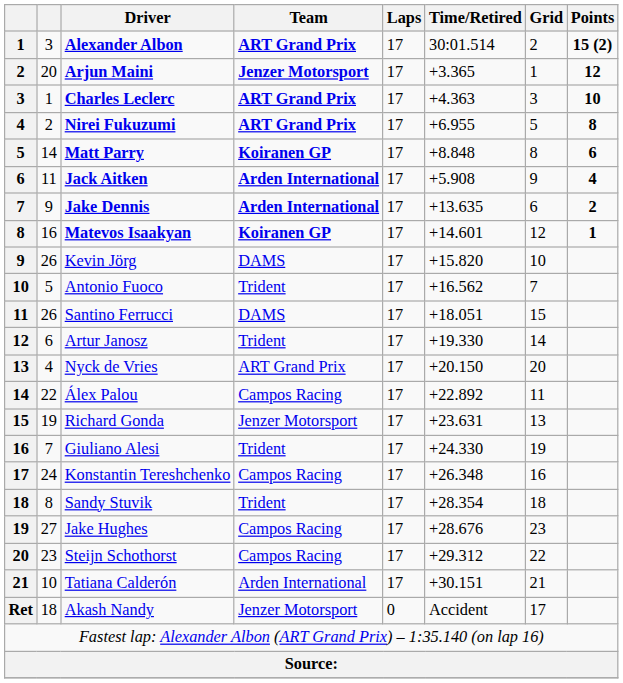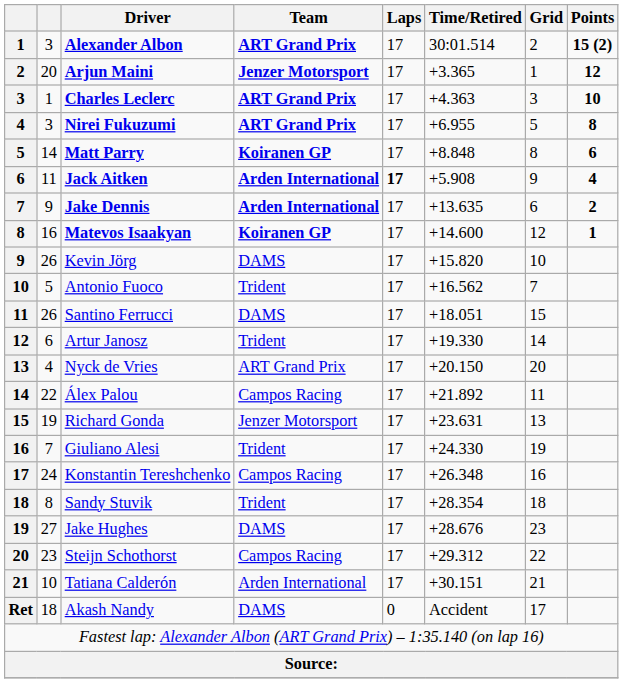Nirei Fukuzumi | column 2: 2 -> 3
Jack Aitken | Laps: normal -> bold
Matevos Isaakyan | Time/Retired: +14.601 -> +14.600
Álex Palou | Time/Retired: +22.892 -> +21.892
Jake Hughes | Team: Campos Racing -> DAMS
Akash Nandy | Team: Jenzer Motorsport -> DAMS
